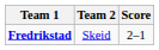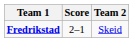columns swapped: Score <-> Team 2
